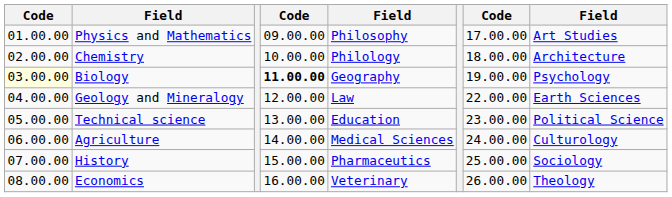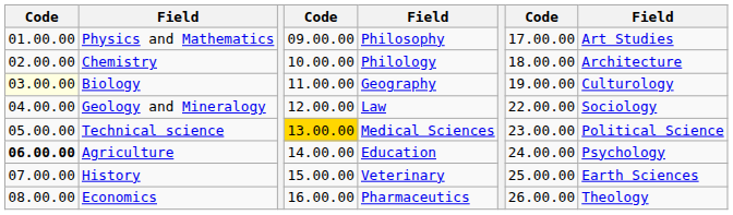Biology | column 4: bold -> normal
Biology | column 8: Psychology -> Culturology
Geology and Mineralogy | column 8: Earth Sciences -> Sociology
Technical science | column 4: no background -> gold background
Technical science | column 5: Education -> Medical Sciences
Agriculture | column 1: normal -> bold
Agriculture | column 5: Medical Sciences -> Education
Agriculture | column 8: Culturology -> Psychology
History | column 5: Pharmaceutics -> Veterinary
History | column 8: Sociology -> Earth Sciences
Economics | column 5: Veterinary -> Pharmaceutics
